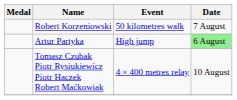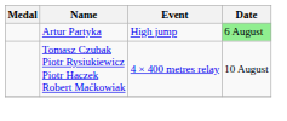- row: Robert Korzeniowski | 50 kilometres walk | 7 August
